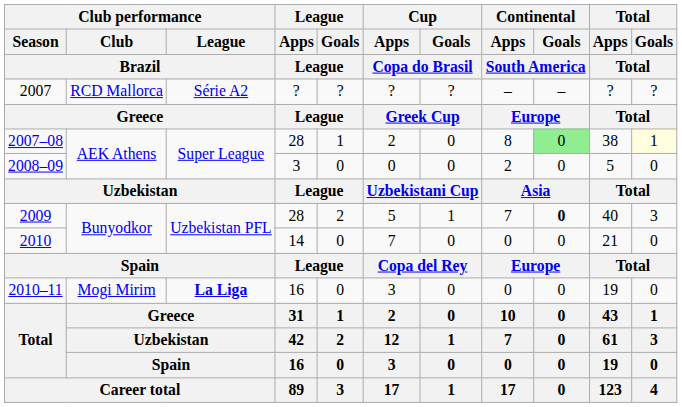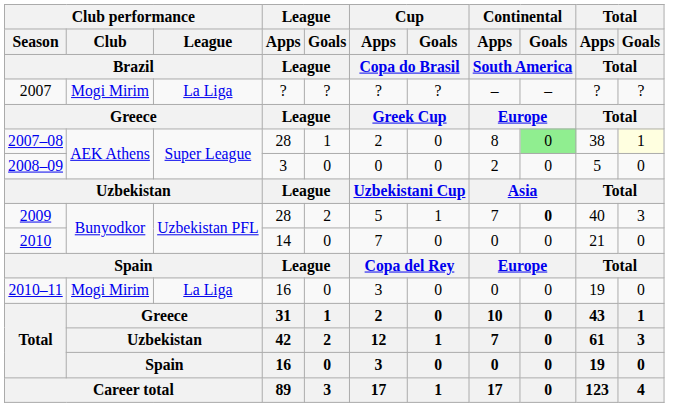2007 | Club performance / Club / Brazil: RCD Mallorca -> Mogi Mirim
2007 | Club performance / League / Brazil: Série A2 -> La Liga
2010–11 | Club performance / League / Brazil: bold -> normal
